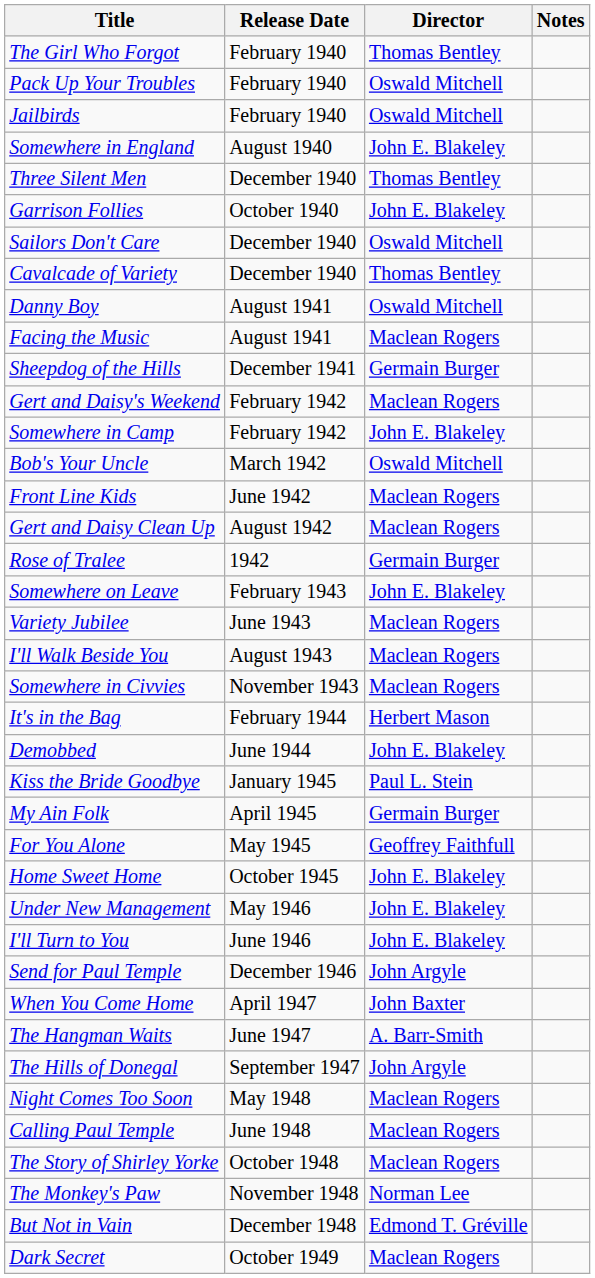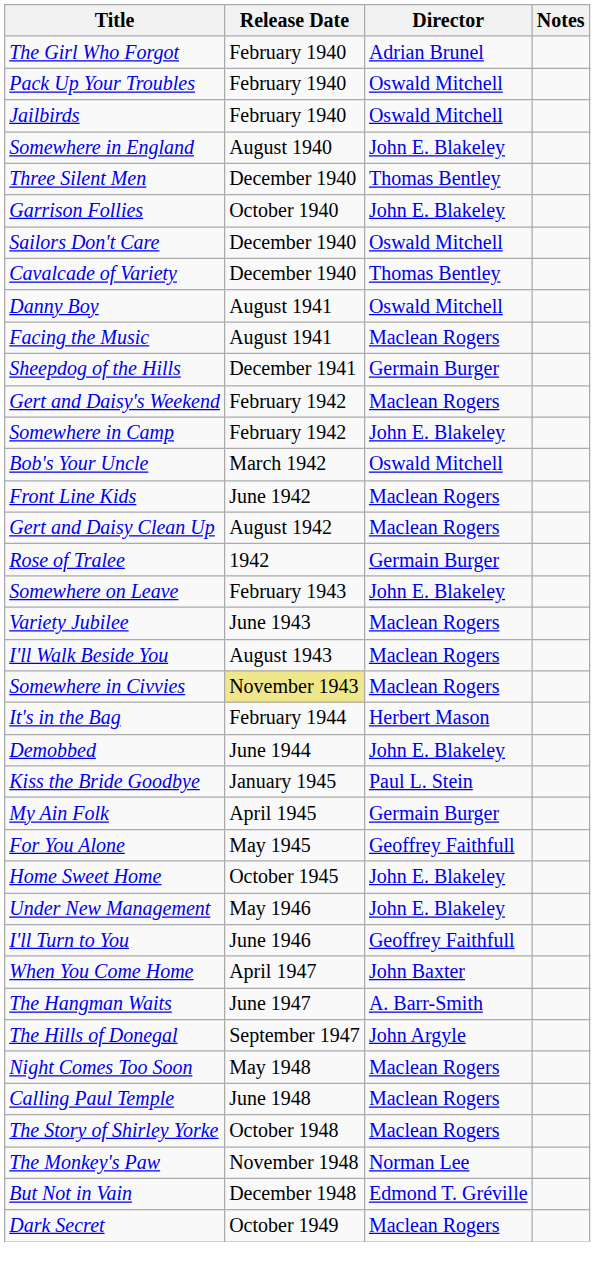The Girl Who Forgot | Director: Thomas Bentley -> Adrian Brunel
Somewhere in Civvies | Release Date: no background -> khaki background
I'll Turn to You | Director: John E. Blakeley -> Geoffrey Faithfull
- row: Send for Paul Temple | December 1946 | John Argyle
